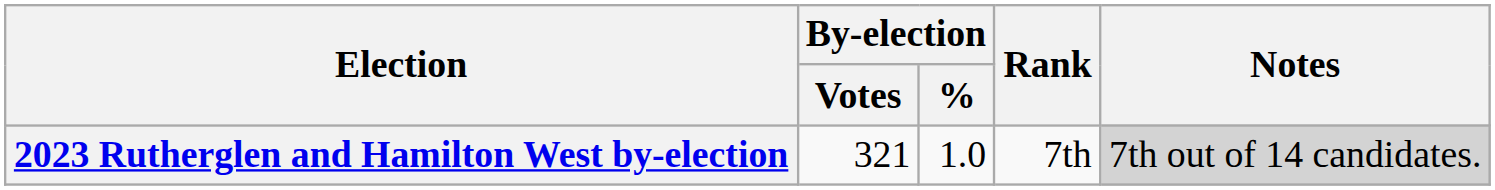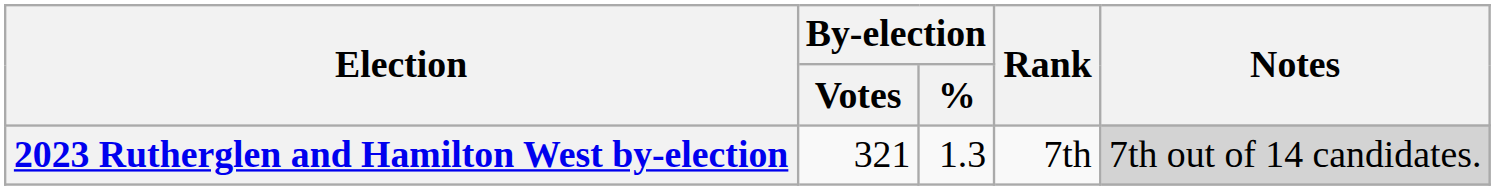2023 Rutherglen and Hamilton West by-election | By-election / %: 1.0 -> 1.3
